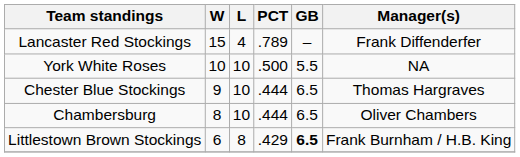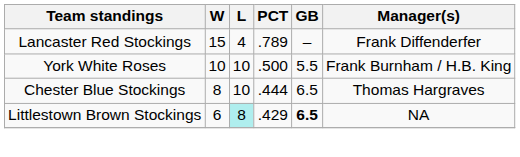York White Roses | Manager(s): NA -> Frank Burnham / H.B. King
Chester Blue Stockings | W: 9 -> 8
- row: Chambersburg | 8 | 10 | .444 | 6.5 | Oliver Chambers
Littlestown Brown Stockings | L: no background -> paleturquoise background
Littlestown Brown Stockings | Manager(s): Frank Burnham / H.B. King -> NA
